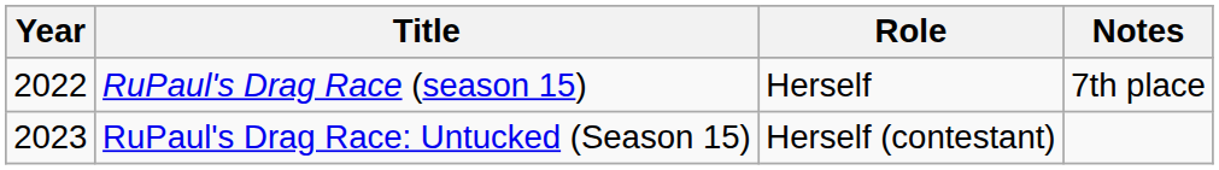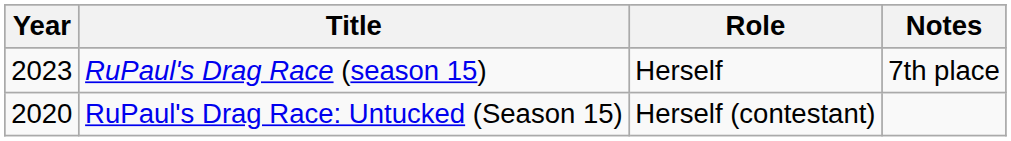RuPaul's Drag Race (season 15) | Year: 2022 -> 2023
RuPaul's Drag Race: Untucked (Season 15) | Year: 2023 -> 2020
